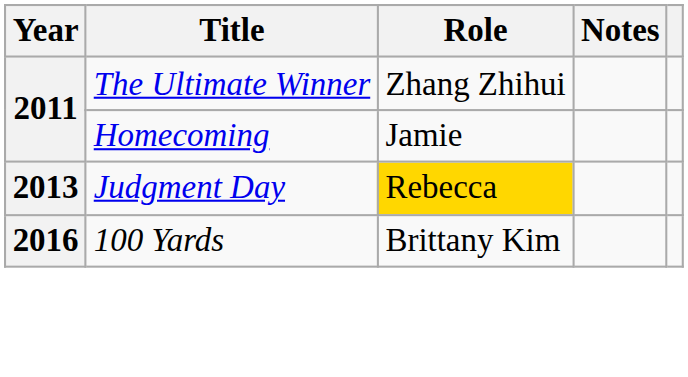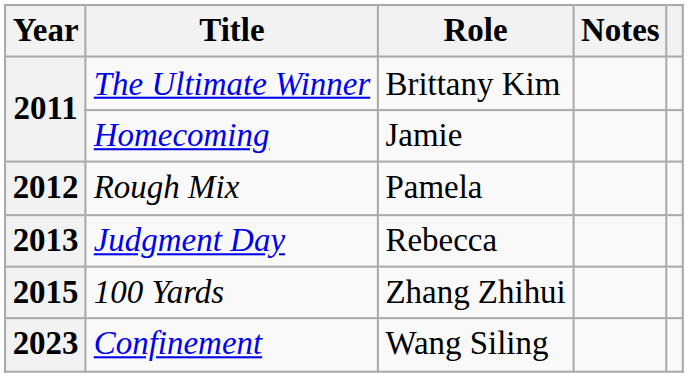The Ultimate Winner | Role: Zhang Zhihui -> Brittany Kim
+ row: 2012 | Rough Mix | Pamela
Judgment Day | Role: gold background -> no background
100 Yards | Year: 2016 -> 2015
100 Yards | Role: Brittany Kim -> Zhang Zhihui
+ row: 2023 | Confinement | Wang Siling
